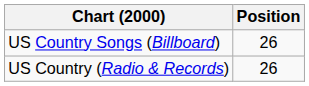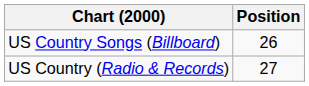US Country (Radio & Records) | Position: 26 -> 27
